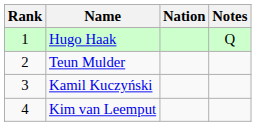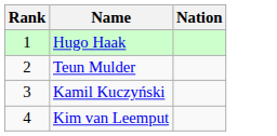- column: Notes | Q
